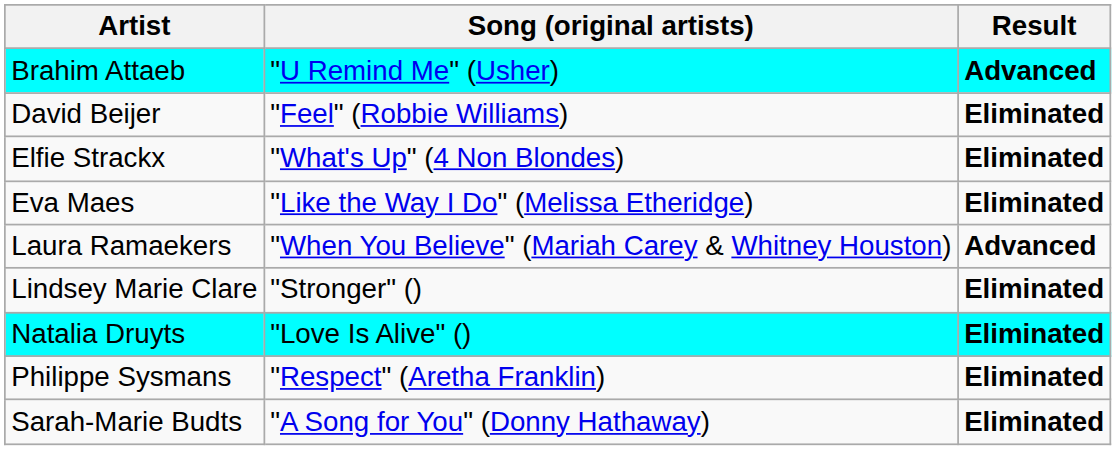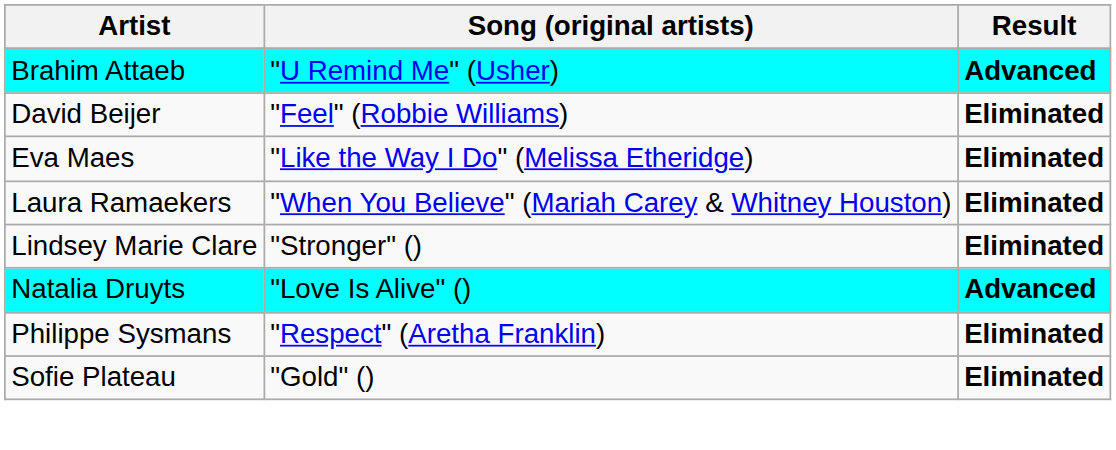- row: Elfie Strackx | "What's Up" (4 Non Blondes) | Eliminated
Laura Ramaekers | Result: Advanced -> Eliminated
Natalia Druyts | Result: Eliminated -> Advanced
- row: Sarah-Marie Budts | "A Song for You" (Donny Hathaway) | Eliminated
+ row: Sofie Plateau | "Gold" () | Eliminated
